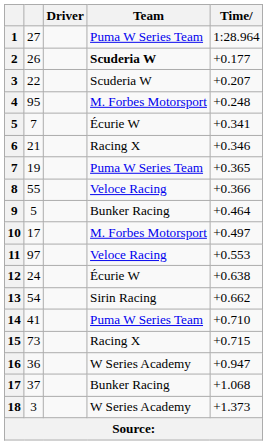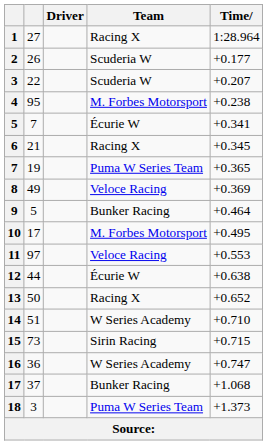1 | Team: Puma W Series Team -> Racing X
2 | Team: bold -> normal
4 | Time: +0.248 -> +0.238
6 | Time: +0.346 -> +0.345
8 | column 2: 55 -> 49
8 | Time: +0.366 -> +0.369
10 | Time: +0.497 -> +0.495
12 | column 2: 24 -> 44
13 | column 2: 54 -> 50
13 | Team: Sirin Racing -> Racing X
13 | Time: +0.662 -> +0.652
14 | column 2: 41 -> 51
14 | Team: Puma W Series Team -> W Series Academy
15 | Team: Racing X -> Sirin Racing
16 | Time: +0.947 -> +0.747
18 | Team: W Series Academy -> Puma W Series Team
